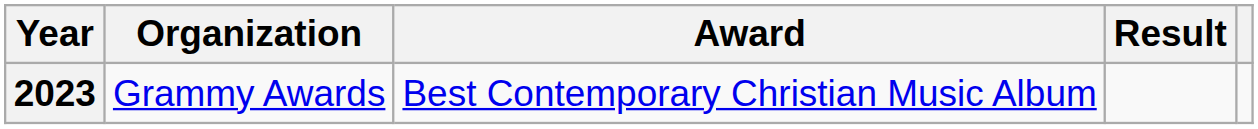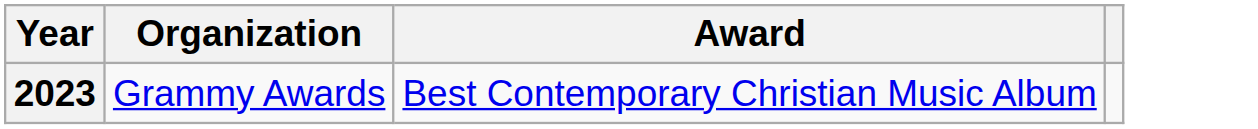- column: Result
